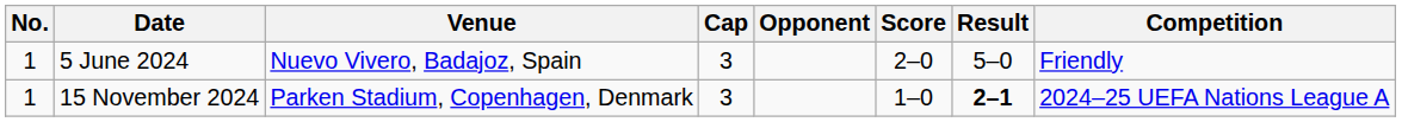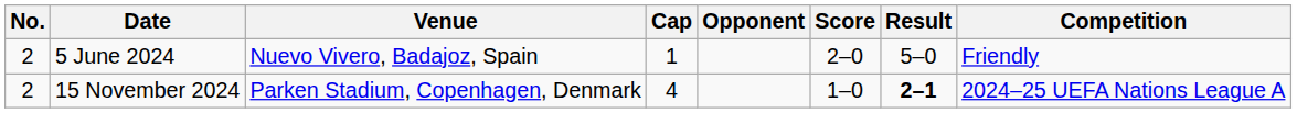5 June 2024 | No.: 1 -> 2
5 June 2024 | Cap: 3 -> 1
15 November 2024 | No.: 1 -> 2
15 November 2024 | Cap: 3 -> 4
